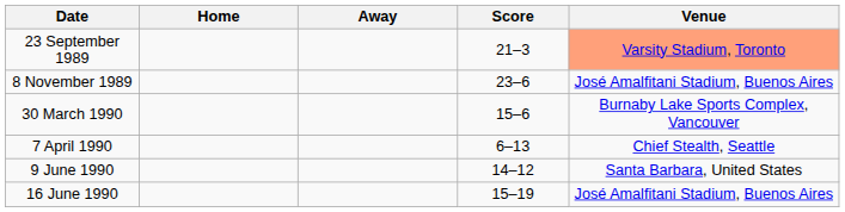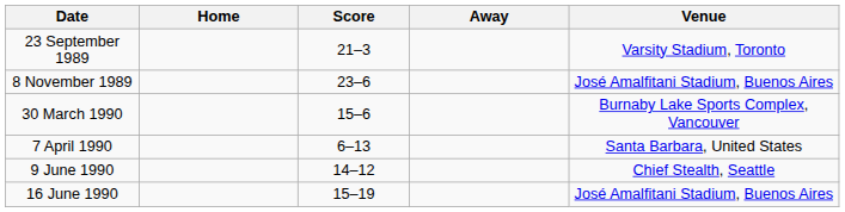columns swapped: Score <-> Away
23 September 1989 | Venue: lightsalmon background -> no background
7 April 1990 | Venue: Chief Stealth, Seattle -> Santa Barbara, United States
9 June 1990 | Venue: Santa Barbara, United States -> Chief Stealth, Seattle
